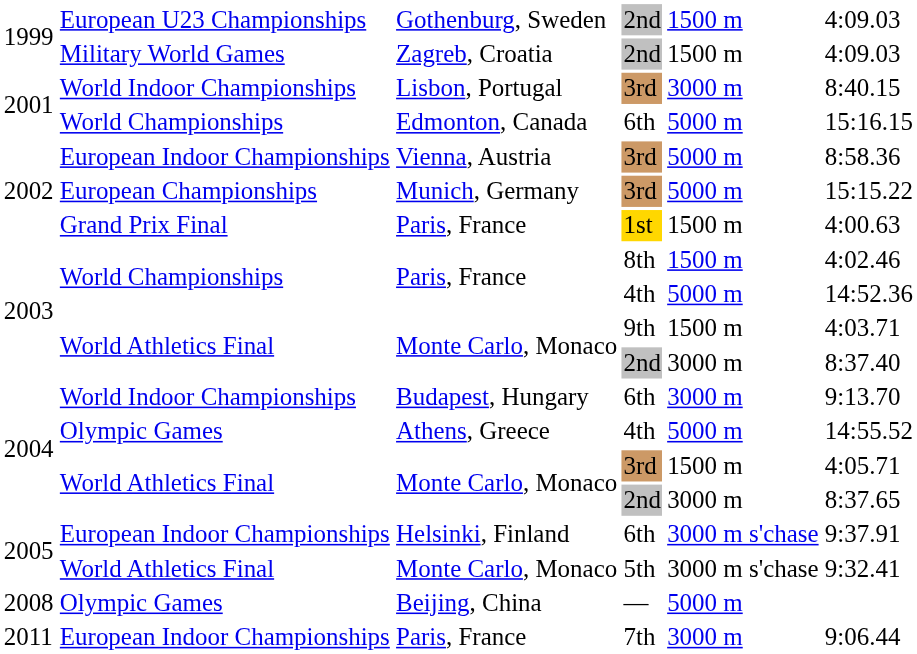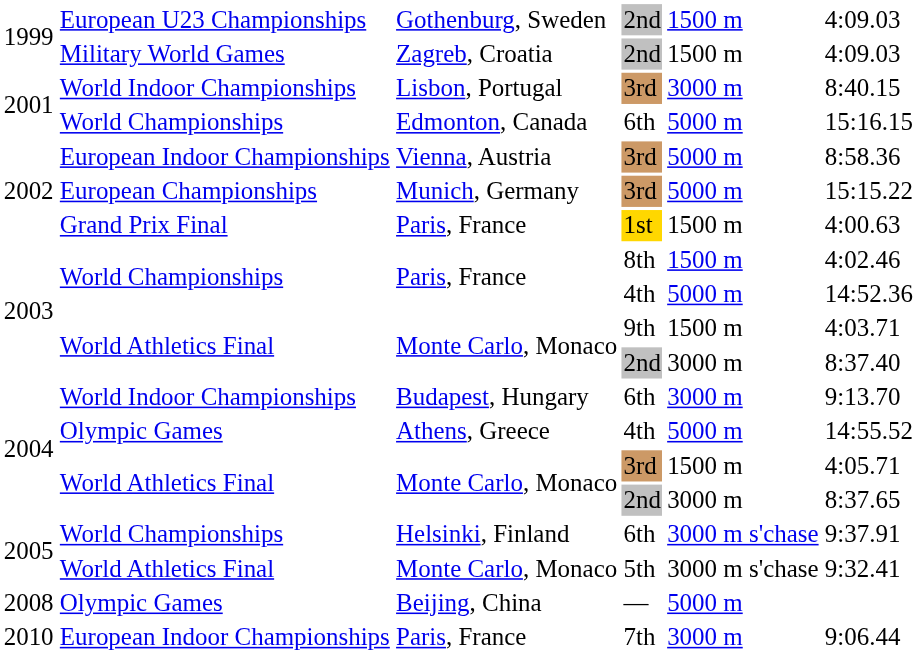Helsinki, Finland | column 2: European Indoor Championships -> World Championships
Paris, France / 7th | column 1: 2011 -> 2010
